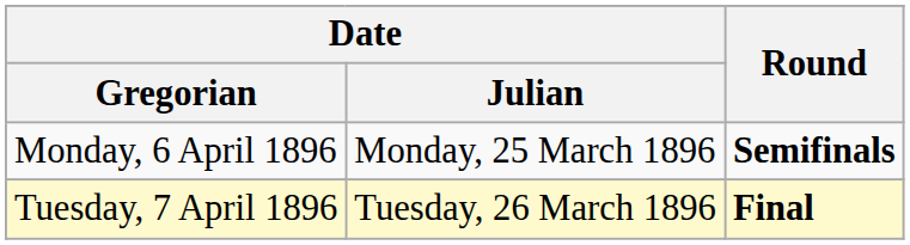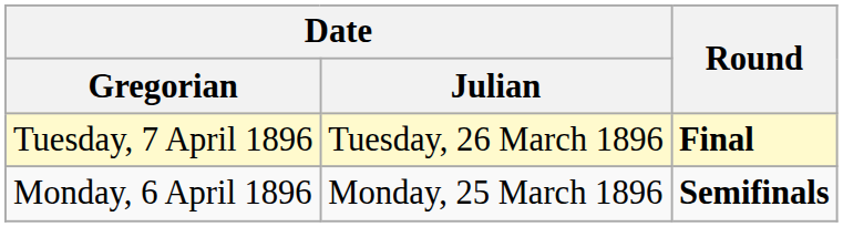rows swapped: Monday, 6 April 1896 <-> Tuesday, 7 April 1896
